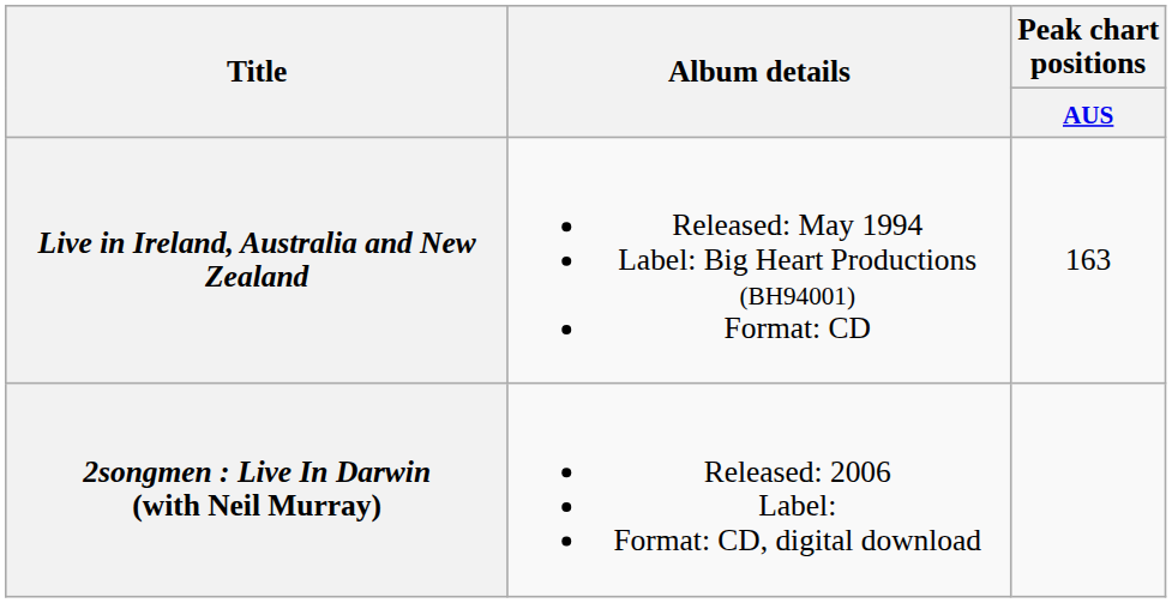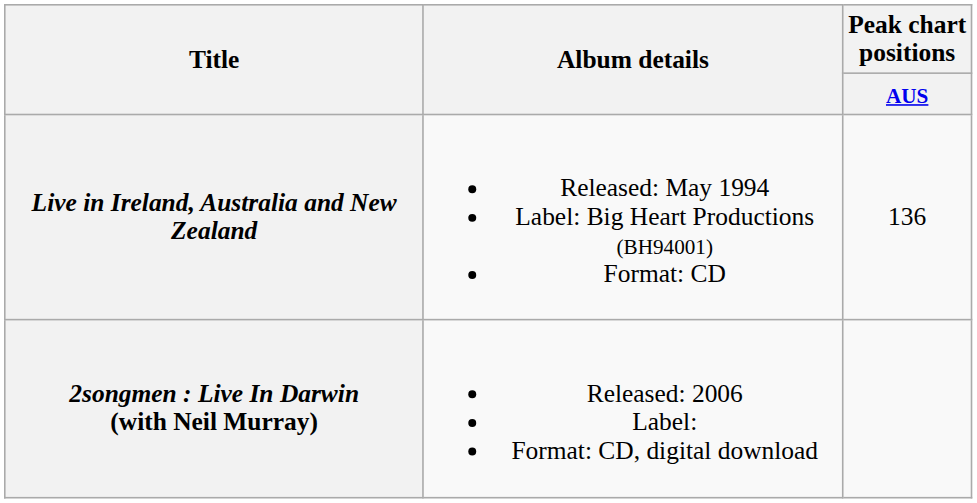Live in Ireland, Australia and New Zealand | Peak chart positions / AUS: 163 -> 136
